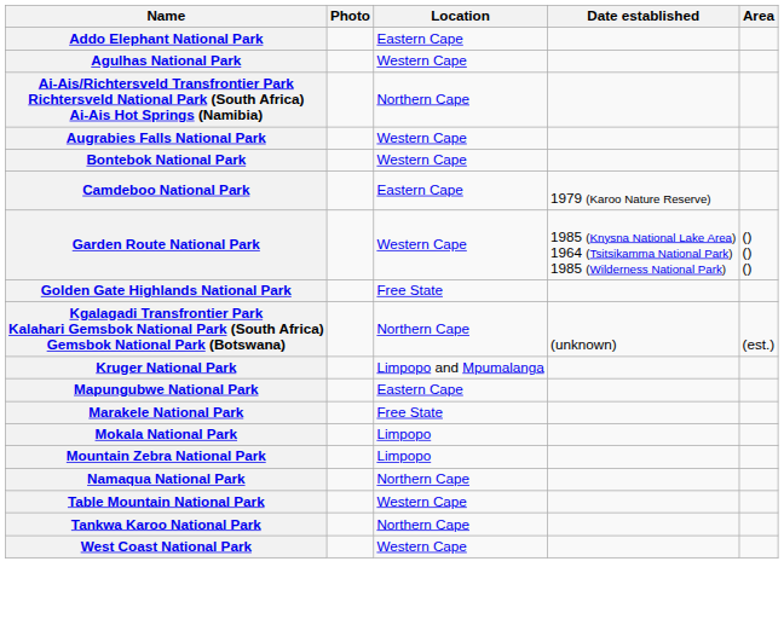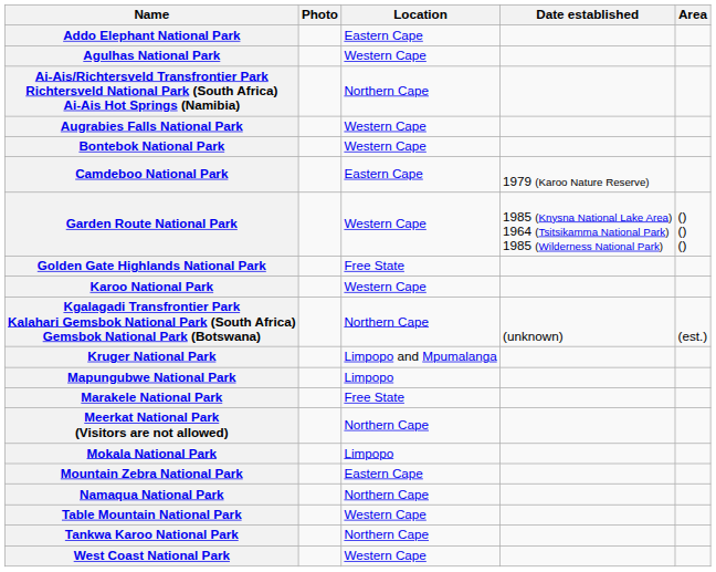+ row: Karoo National Park | Western Cape
Mapungubwe National Park | Location: Eastern Cape -> Limpopo
+ row: Meerkat National Park (Visitors are not allowed) | Northern Cape
Mountain Zebra National Park | Location: Limpopo -> Eastern Cape
